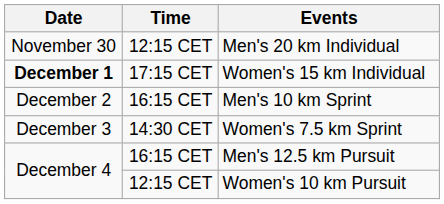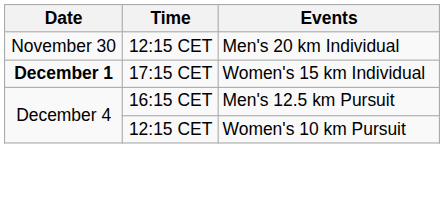- row: December 2 | 16:15 CET | Men's 10 km Sprint
- row: December 3 | 14:30 CET | Women's 7.5 km Sprint
